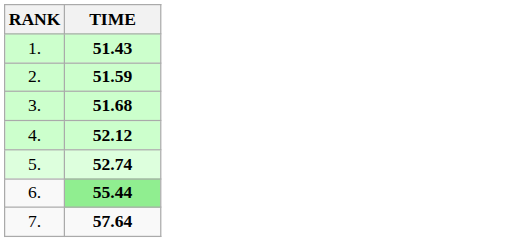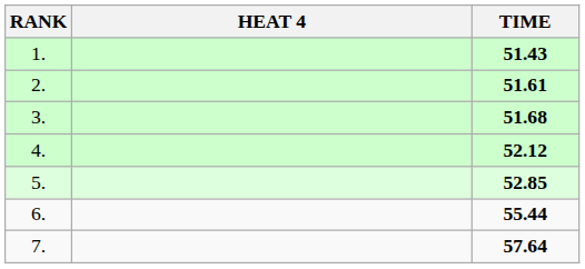+ column: HEAT 4
2. | TIME: 51.59 -> 51.61
5. | TIME: 52.74 -> 52.85
6. | TIME: lightgreen background -> no background
